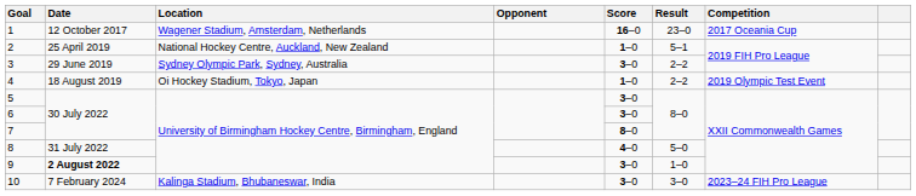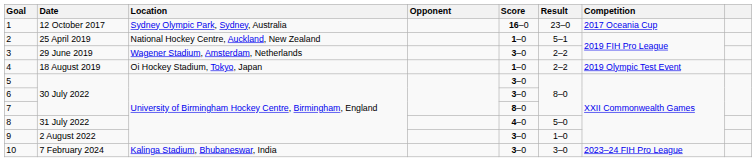1 | Location: Wagener Stadium, Amsterdam, Netherlands -> Sydney Olympic Park, Sydney, Australia
3 | Location: Sydney Olympic Park, Sydney, Australia -> Wagener Stadium, Amsterdam, Netherlands
9 | Date: bold -> normal
